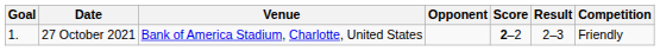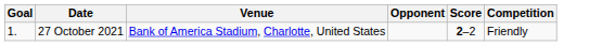- column: Result | 2–3
